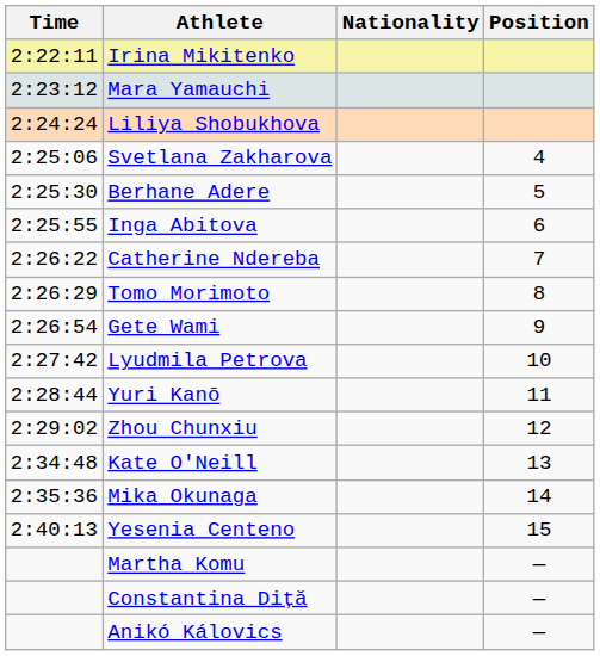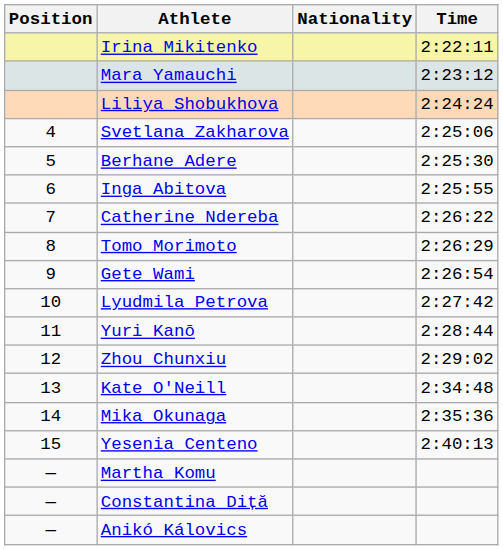columns swapped: Position <-> Time
